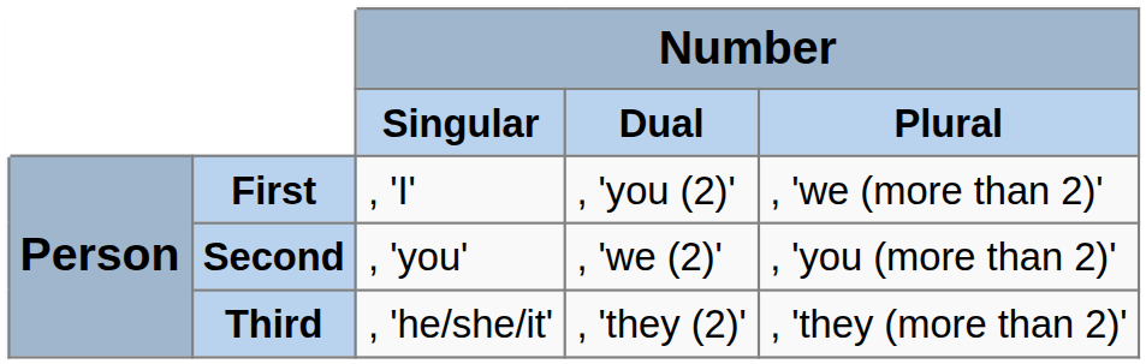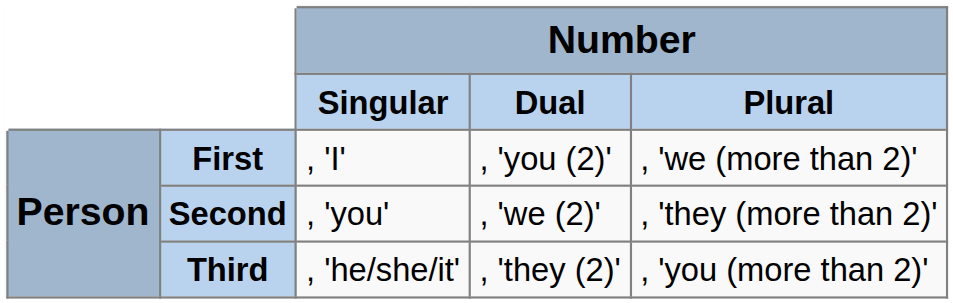Second | Number / Plural: , 'you (more than 2)' -> , 'they (more than 2)'
Third | Number / Plural: , 'they (more than 2)' -> , 'you (more than 2)'
